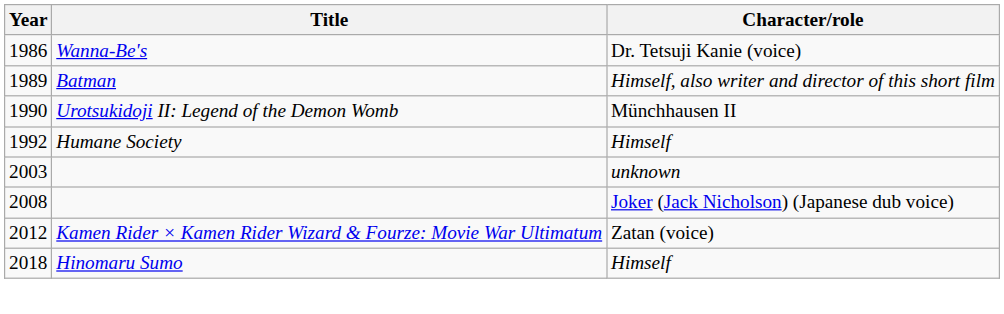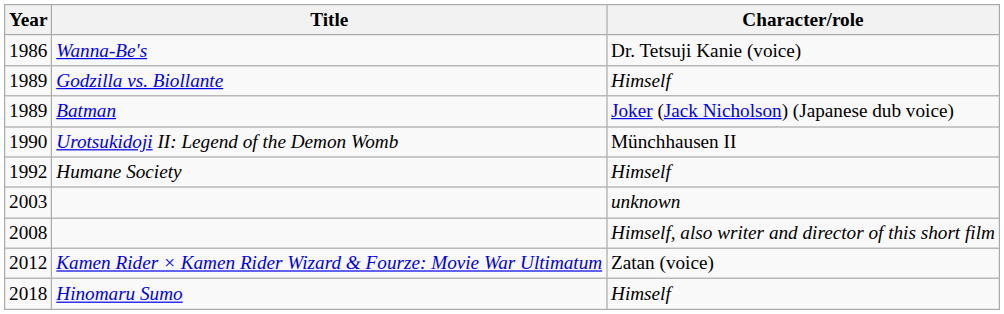+ row: 1989 | Godzilla vs. Biollante | Himself
1989 / Batman | Character/role: Himself, also writer and director of this short film -> Joker (Jack Nicholson) (Japanese dub voice)
2008 | Character/role: Joker (Jack Nicholson) (Japanese dub voice) -> Himself, also writer and director of this short film
